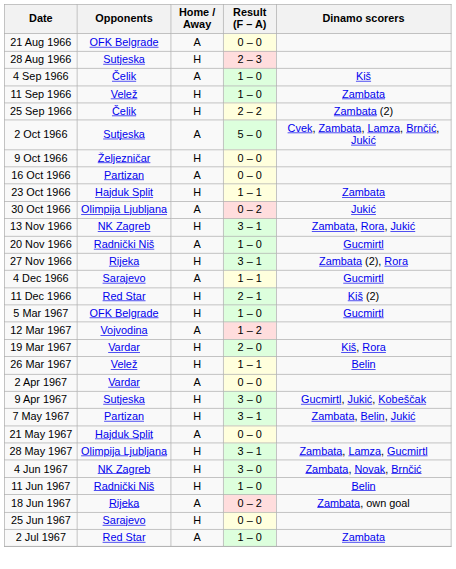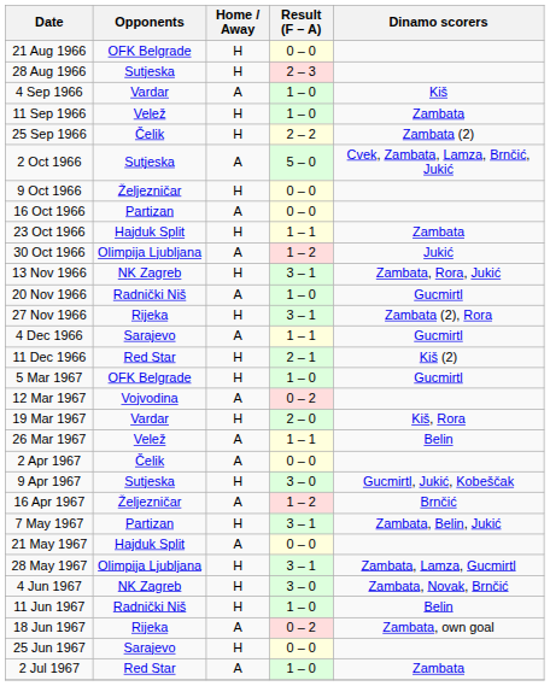21 Aug 1966 | Home / Away: A -> H
4 Sep 1966 | Opponents: Čelik -> Vardar
30 Oct 1966 | Result (F – A): 0 – 2 -> 1 – 2
12 Mar 1967 | Result (F – A): 1 – 2 -> 0 – 2
26 Mar 1967 | Home / Away: H -> A
2 Apr 1967 | Opponents: Vardar -> Čelik
+ row: 16 Apr 1967 | Željezničar | A | 1 – 2 | Brnčić
